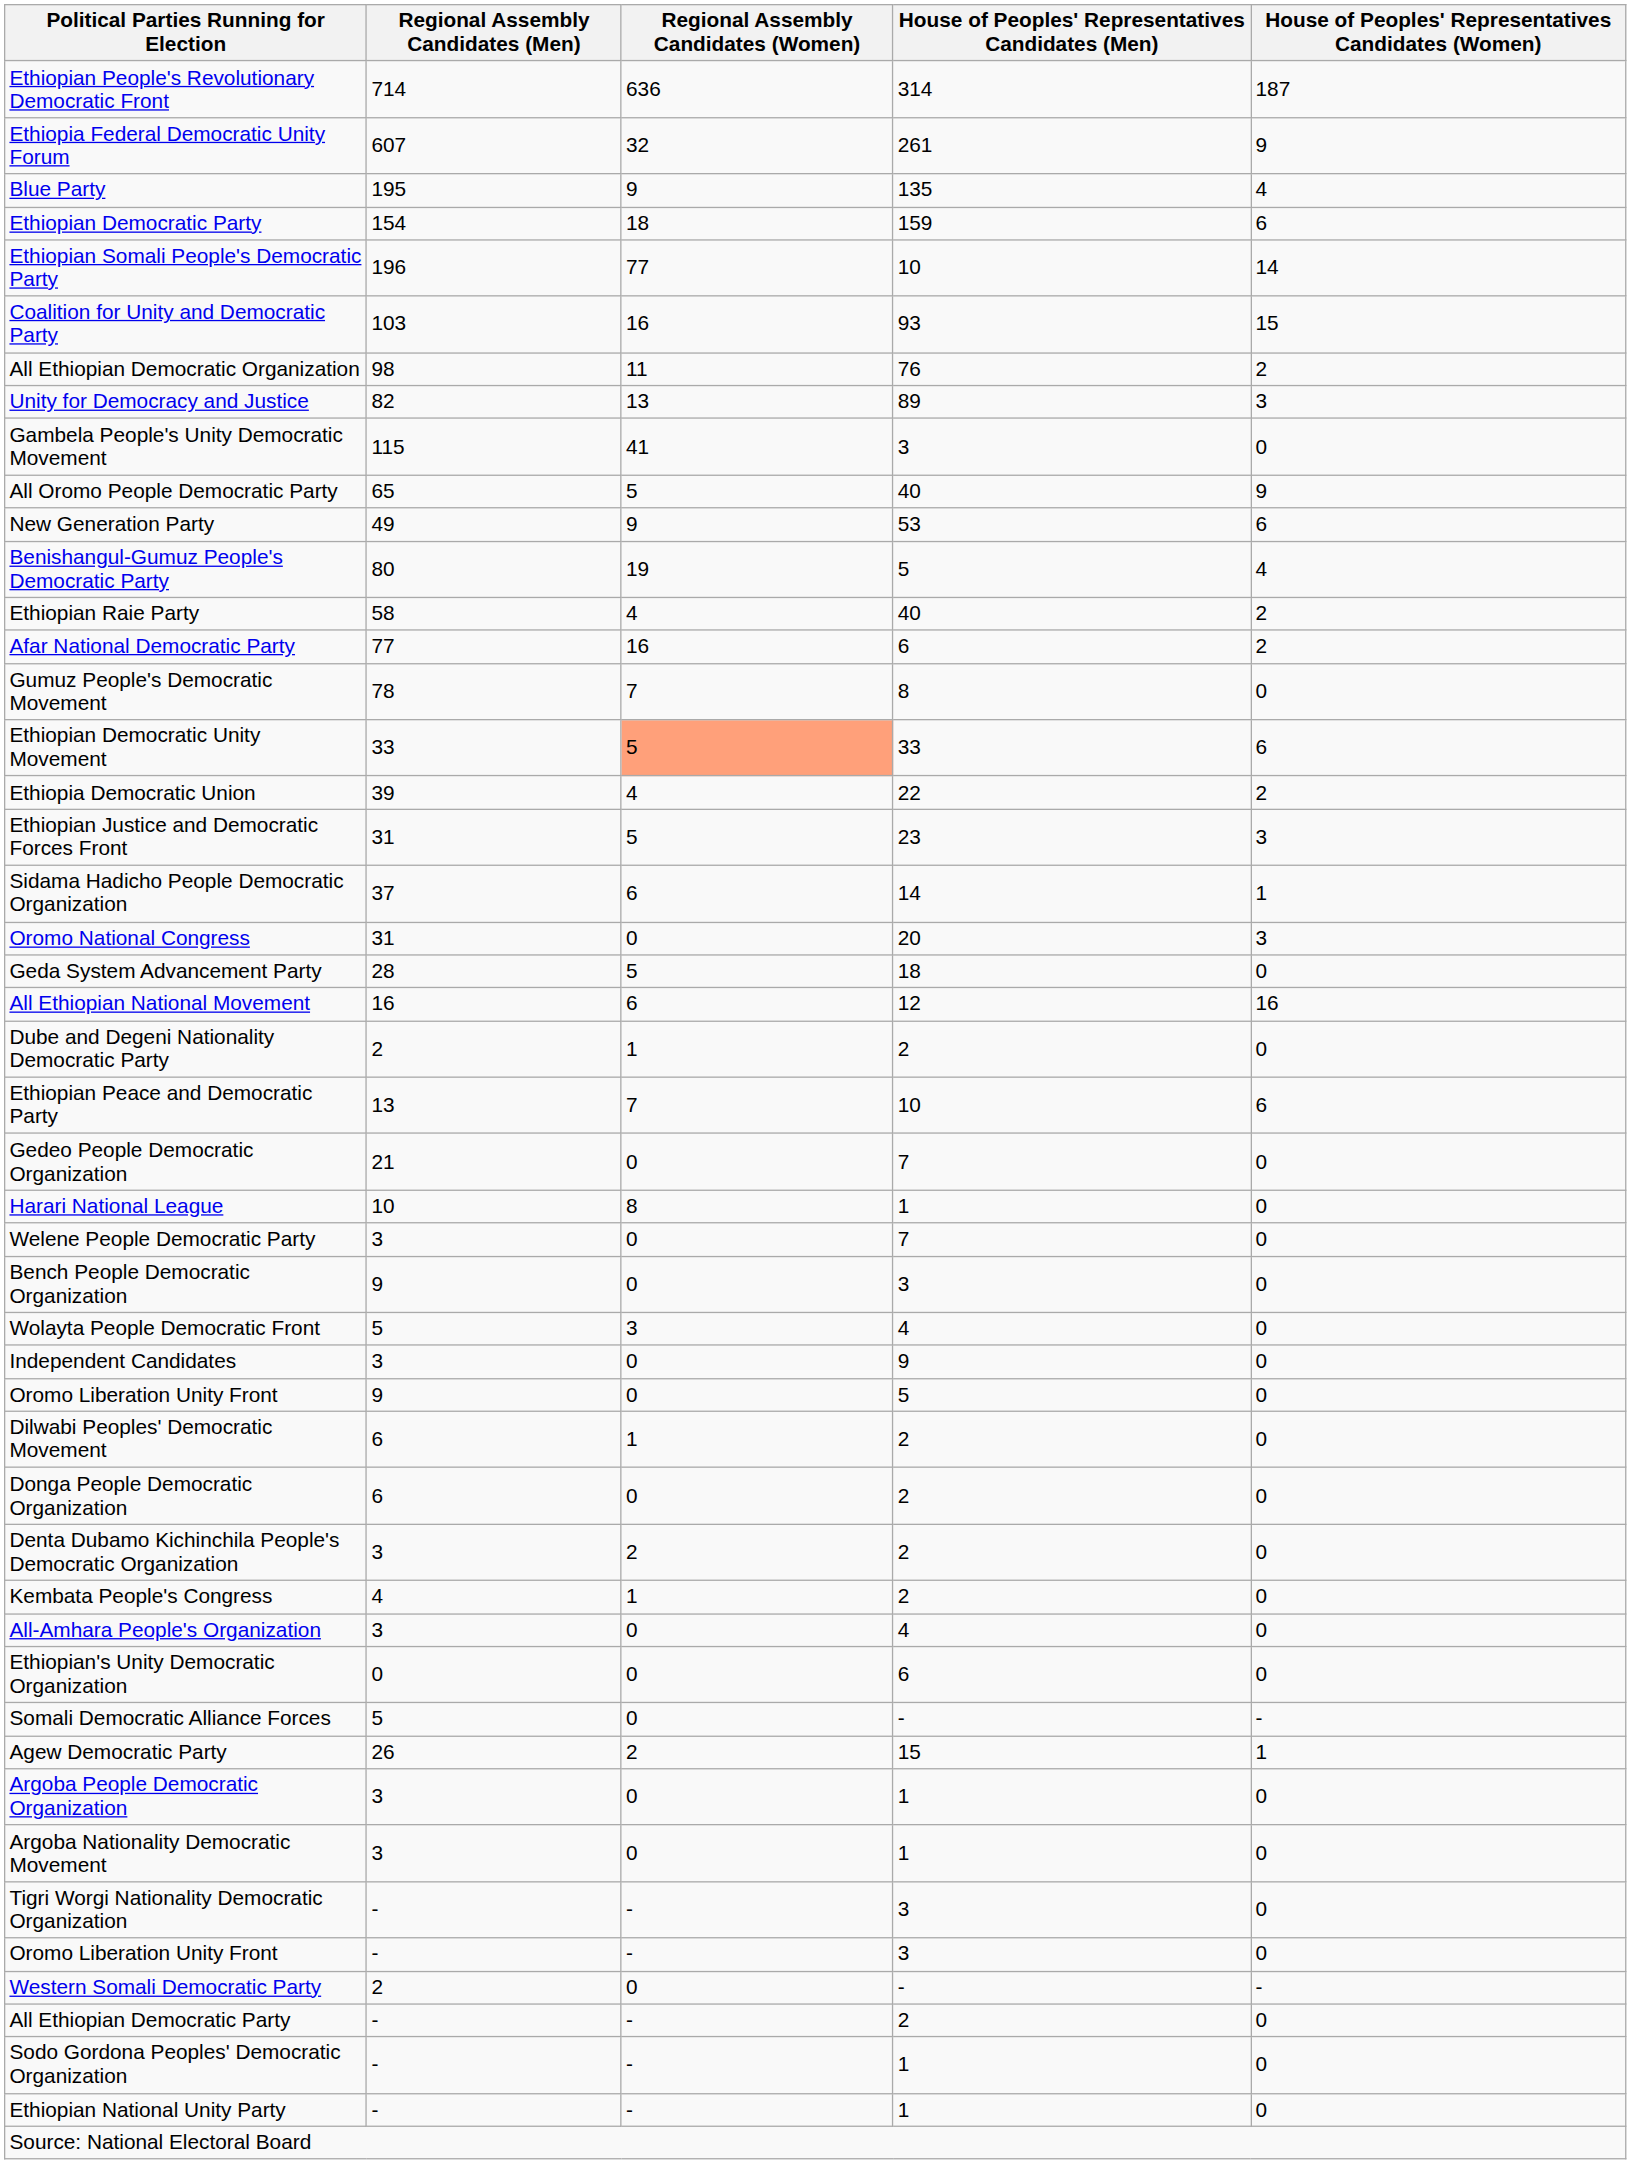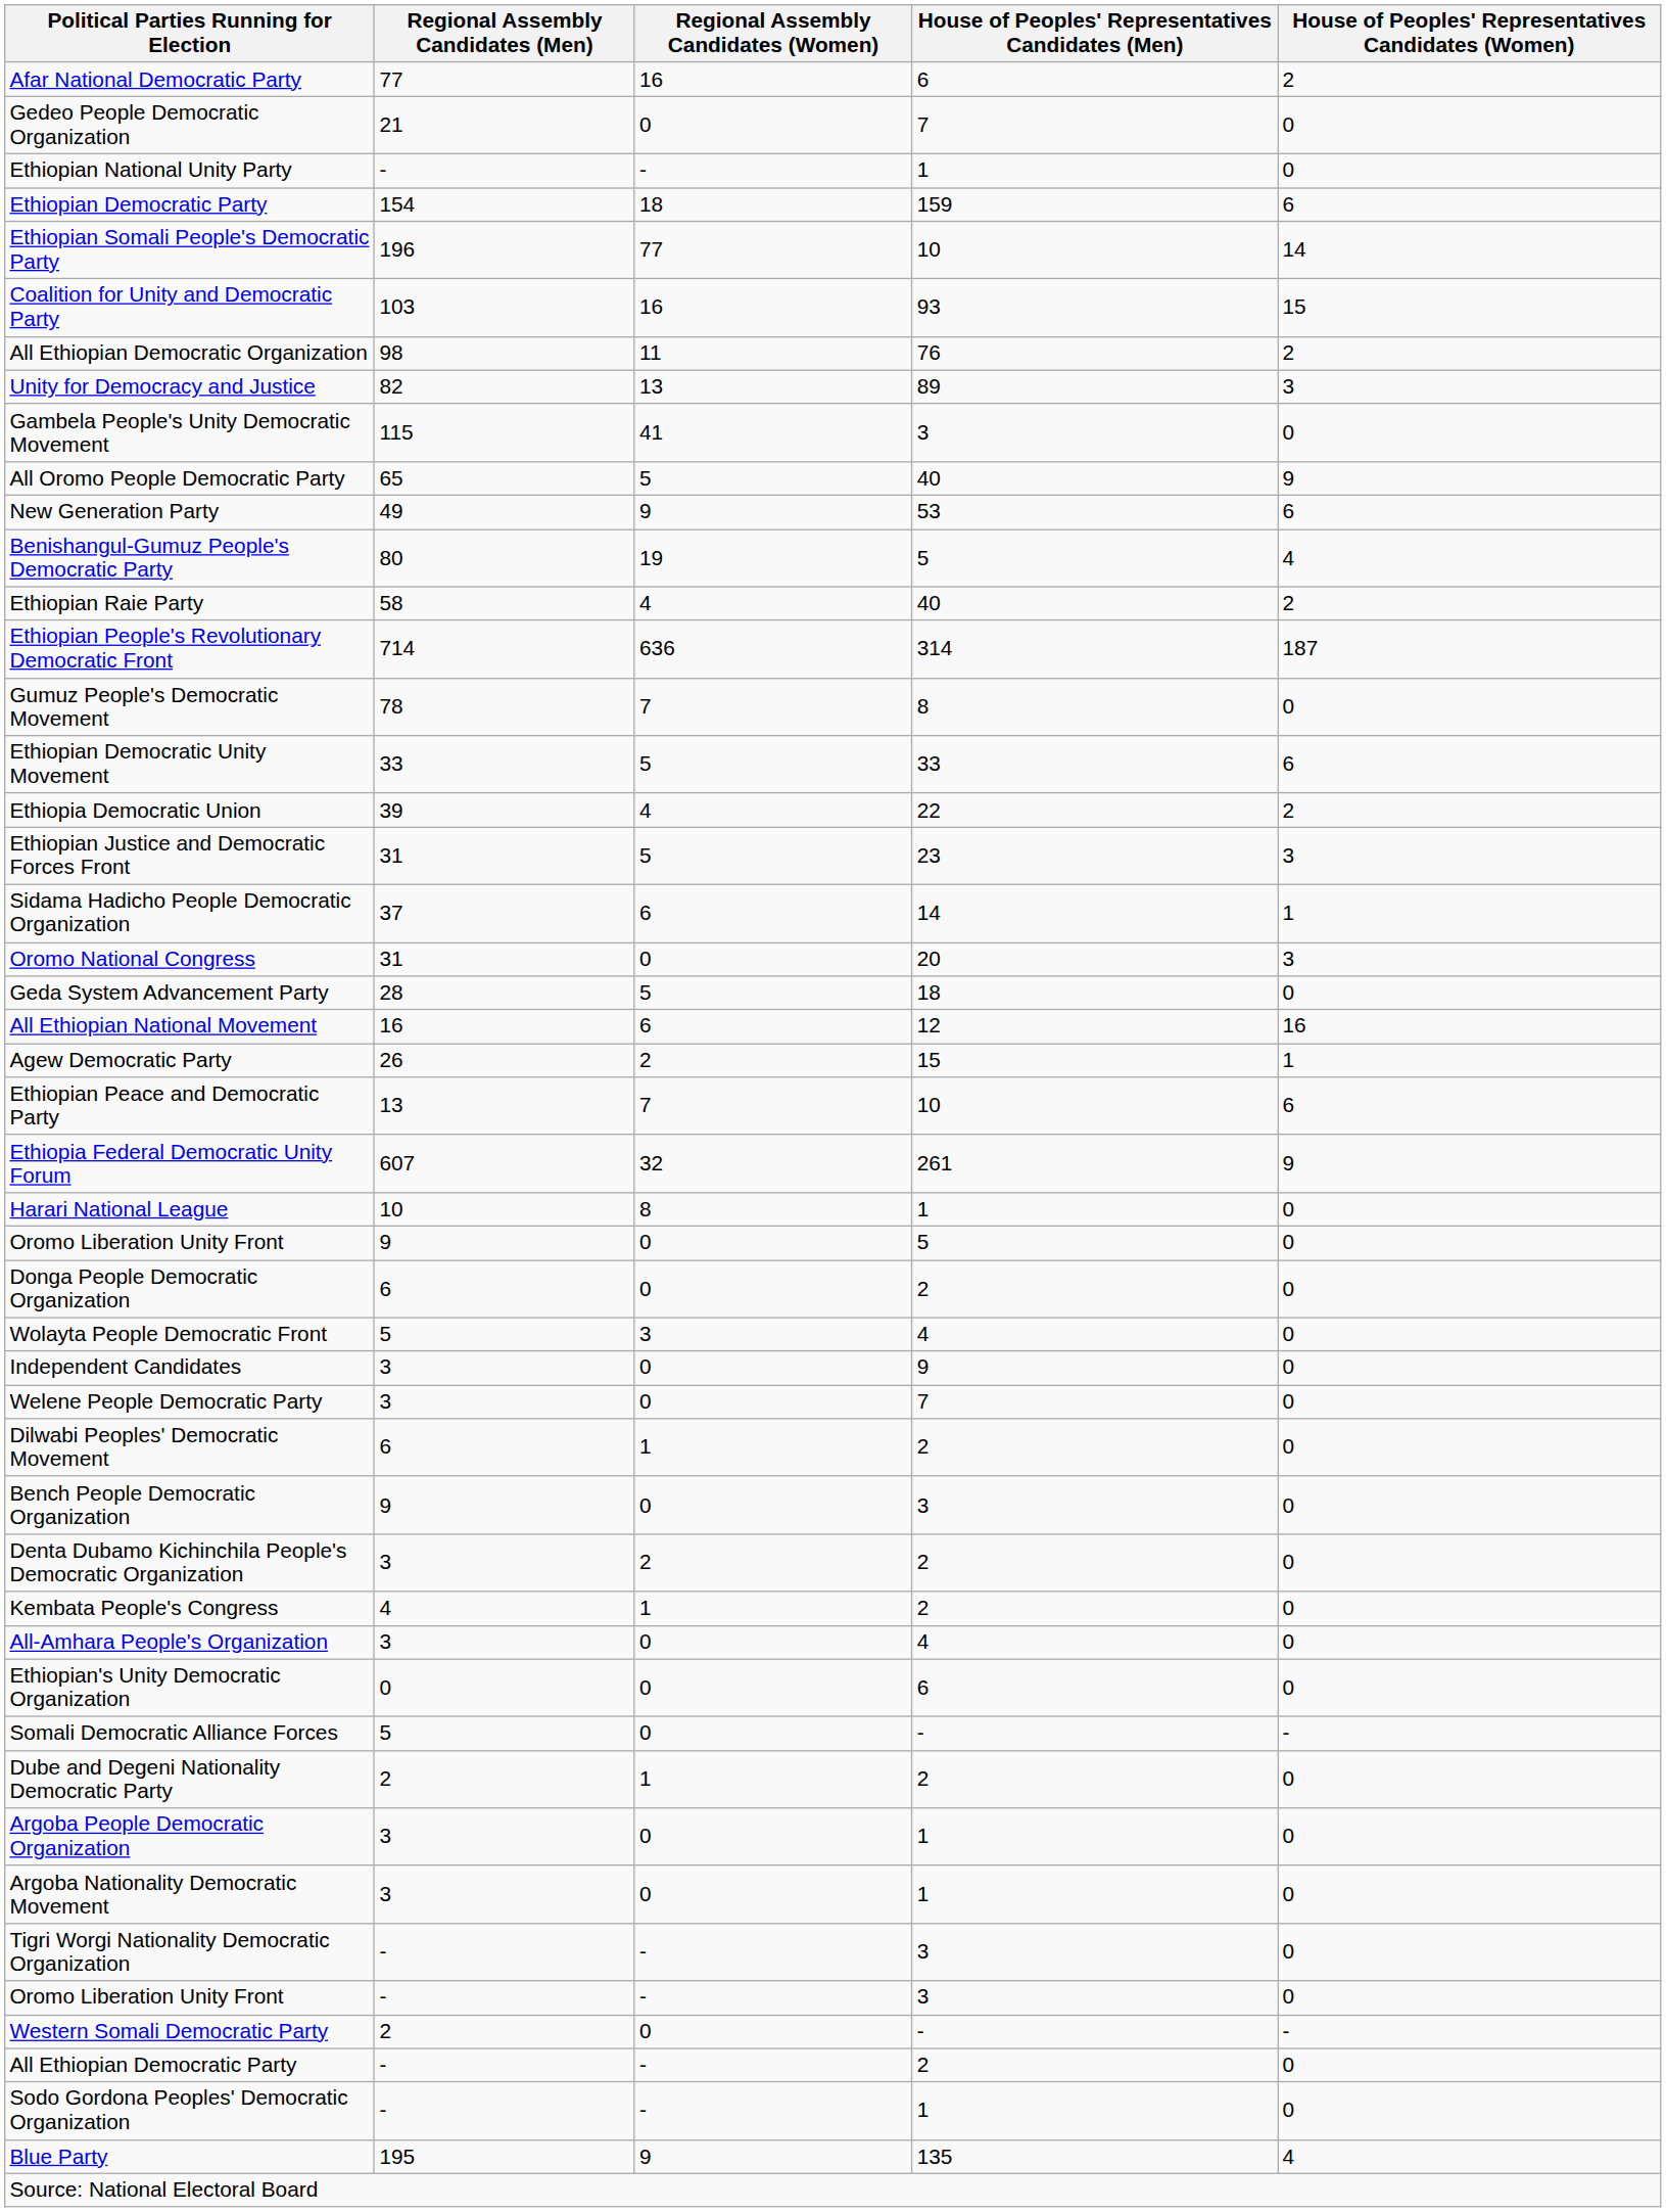rows swapped: Ethiopian People's Revolutionary Democratic Front <-> Afar National Democratic Party
rows swapped: Ethiopia Federal Democratic Unity Forum <-> Gedeo People Democratic Organization
rows swapped: Blue Party <-> Ethiopian National Unity Party
Ethiopian Democratic Unity Movement | Regional Assembly Candidates (Women): lightsalmon background -> no background
rows swapped: Agew Democratic Party <-> Dube and Degeni Nationality Democratic Party
rows swapped: Oromo Liberation Unity Front / 9 <-> Welene People Democratic Party
rows swapped: Bench People Democratic Organization <-> Donga People Democratic Organization
